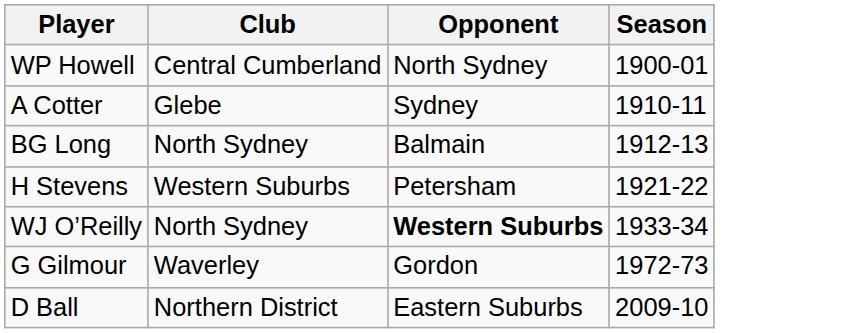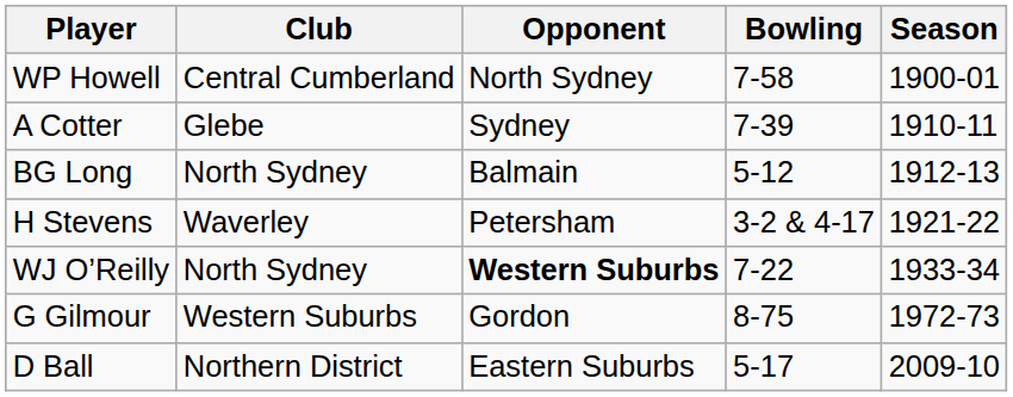+ column: Bowling | 7-58 | 7-39 | 5-12 | 3-2 & 4-17 | 7-22 | 8-75 | 5-17
H Stevens | Club: Western Suburbs -> Waverley
G Gilmour | Club: Waverley -> Western Suburbs
